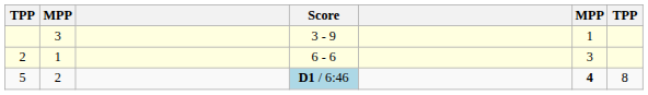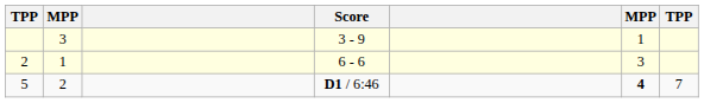5 | Score: lightblue background -> no background
5 | column 7: 8 -> 7
